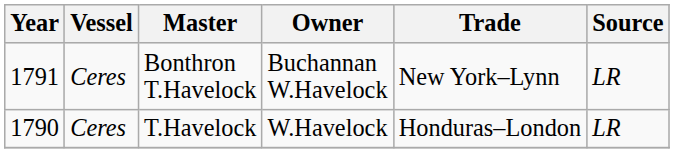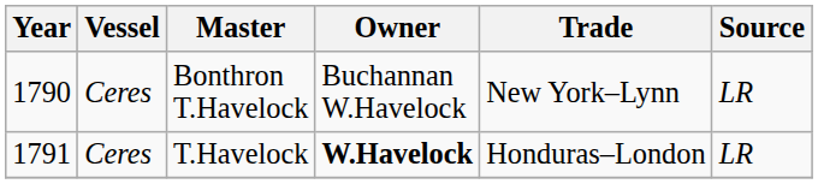Bonthron T.Havelock | Year: 1791 -> 1790
T.Havelock | Year: 1790 -> 1791
T.Havelock | Owner: normal -> bold
